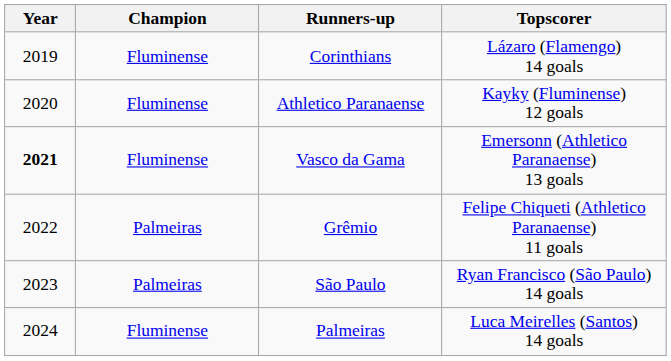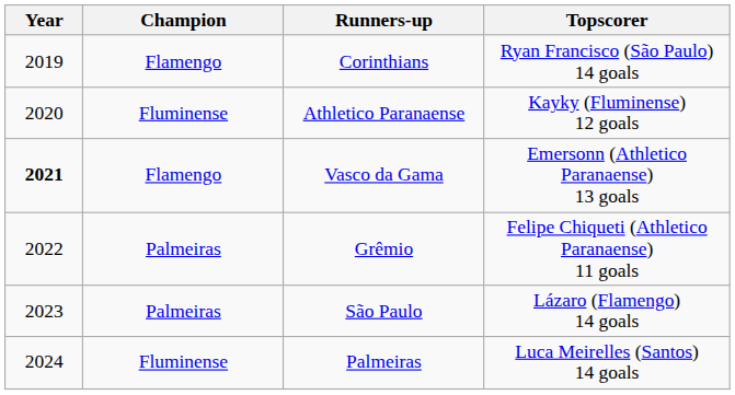Corinthians | Champion: Fluminense -> Flamengo
Corinthians | Topscorer: Lázaro (Flamengo) 14 goals -> Ryan Francisco (São Paulo) 14 goals
Vasco da Gama | Champion: Fluminense -> Flamengo
São Paulo | Topscorer: Ryan Francisco (São Paulo) 14 goals -> Lázaro (Flamengo) 14 goals
